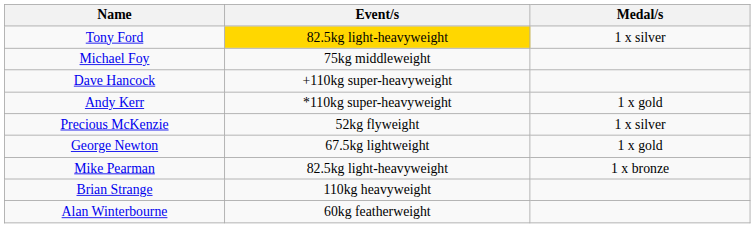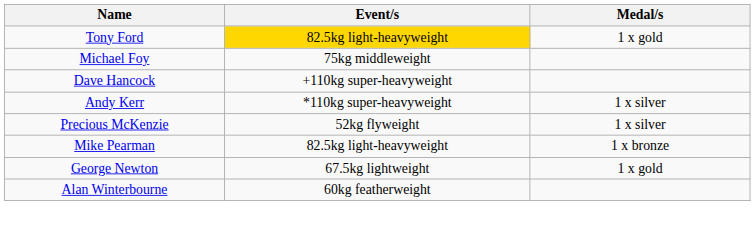Tony Ford | Medal/s: 1 x silver -> 1 x gold
Andy Kerr | Medal/s: 1 x gold -> 1 x silver
rows swapped: George Newton <-> Mike Pearman
- row: Brian Strange | 110kg heavyweight
